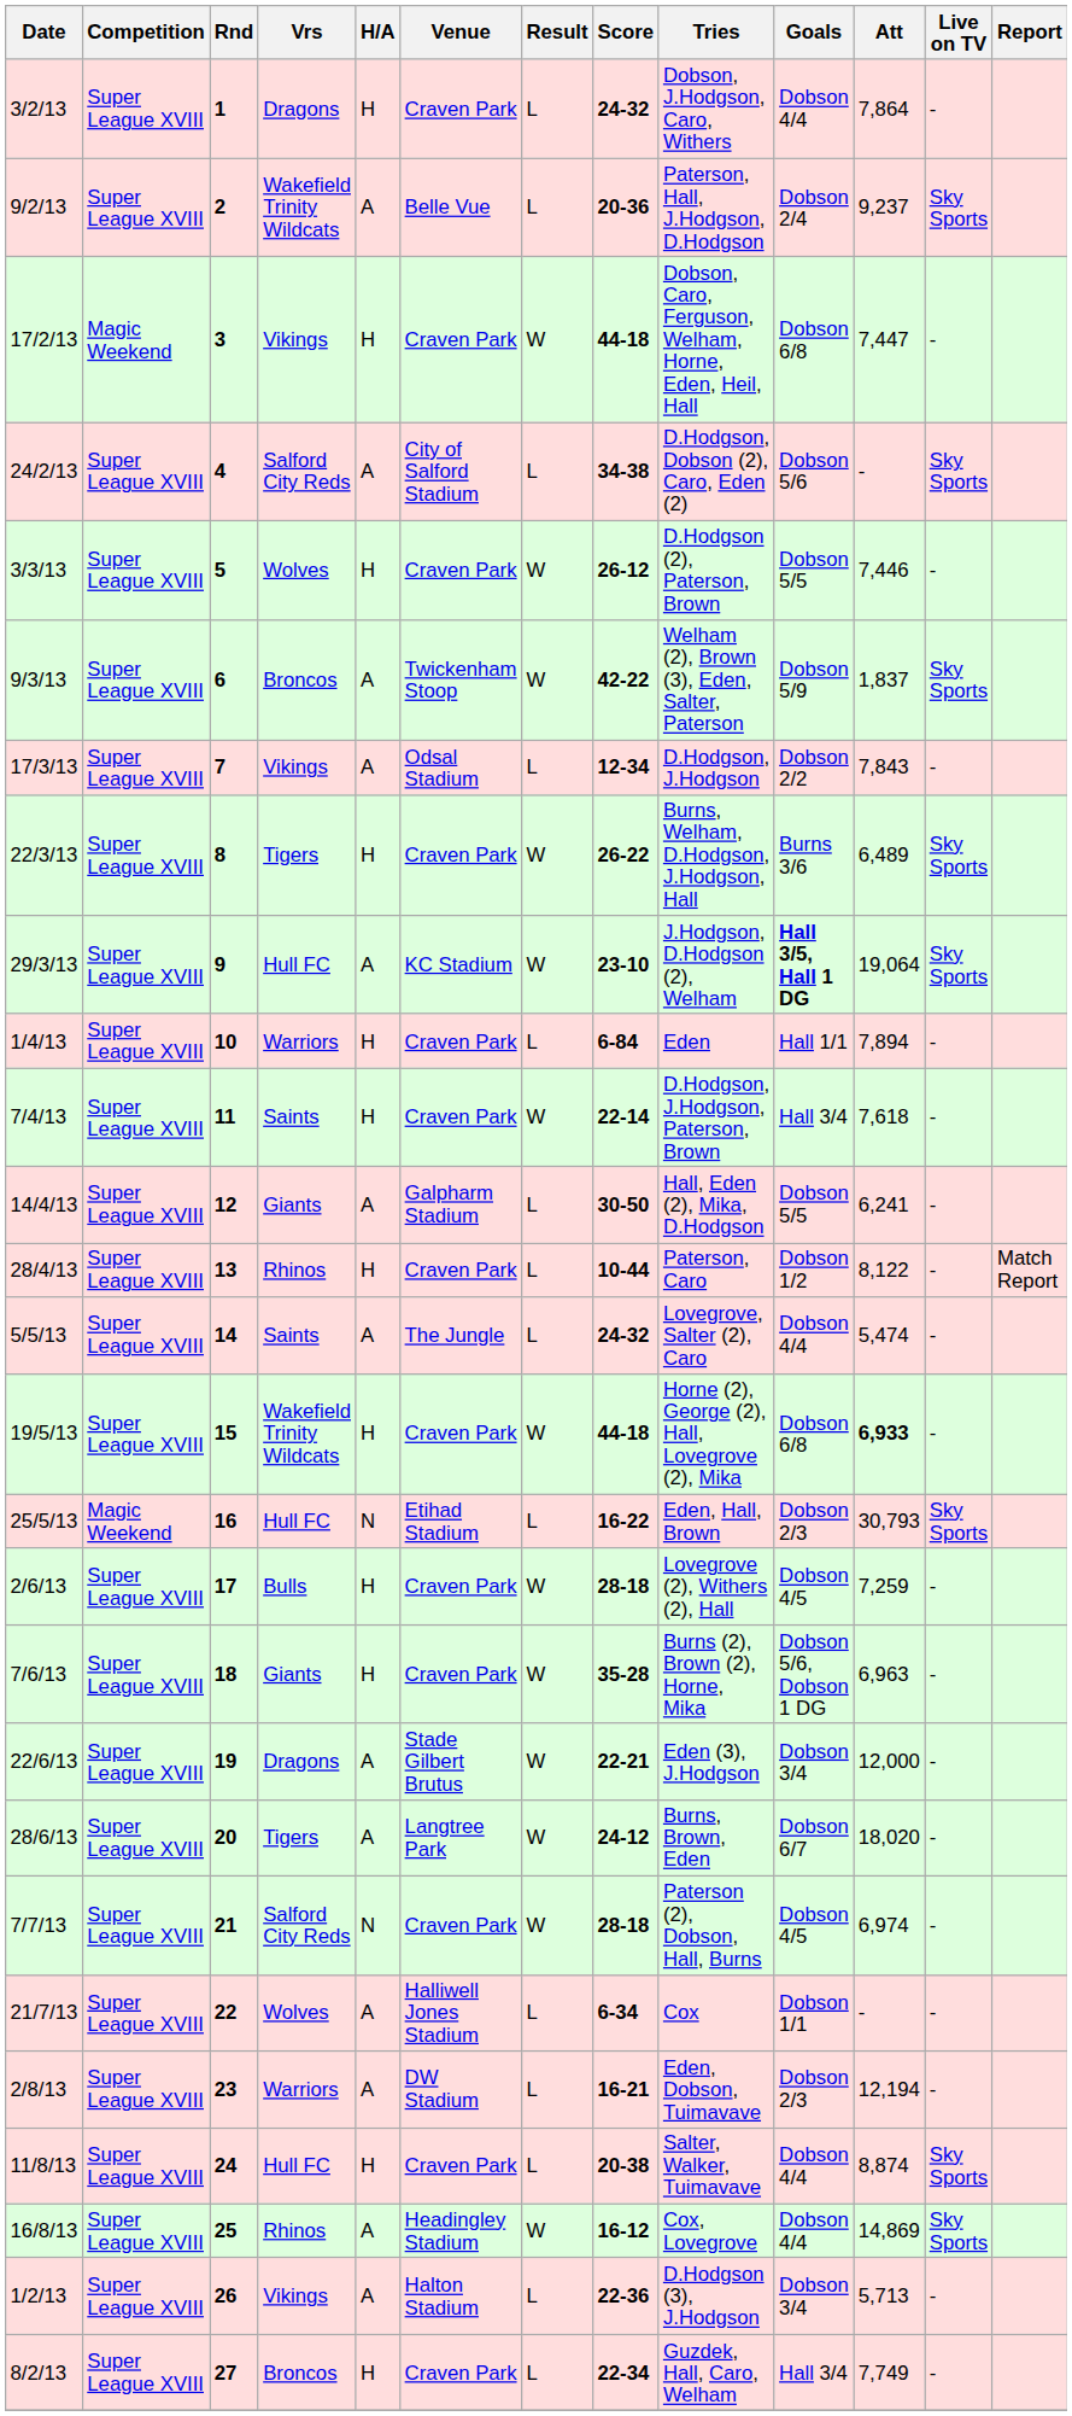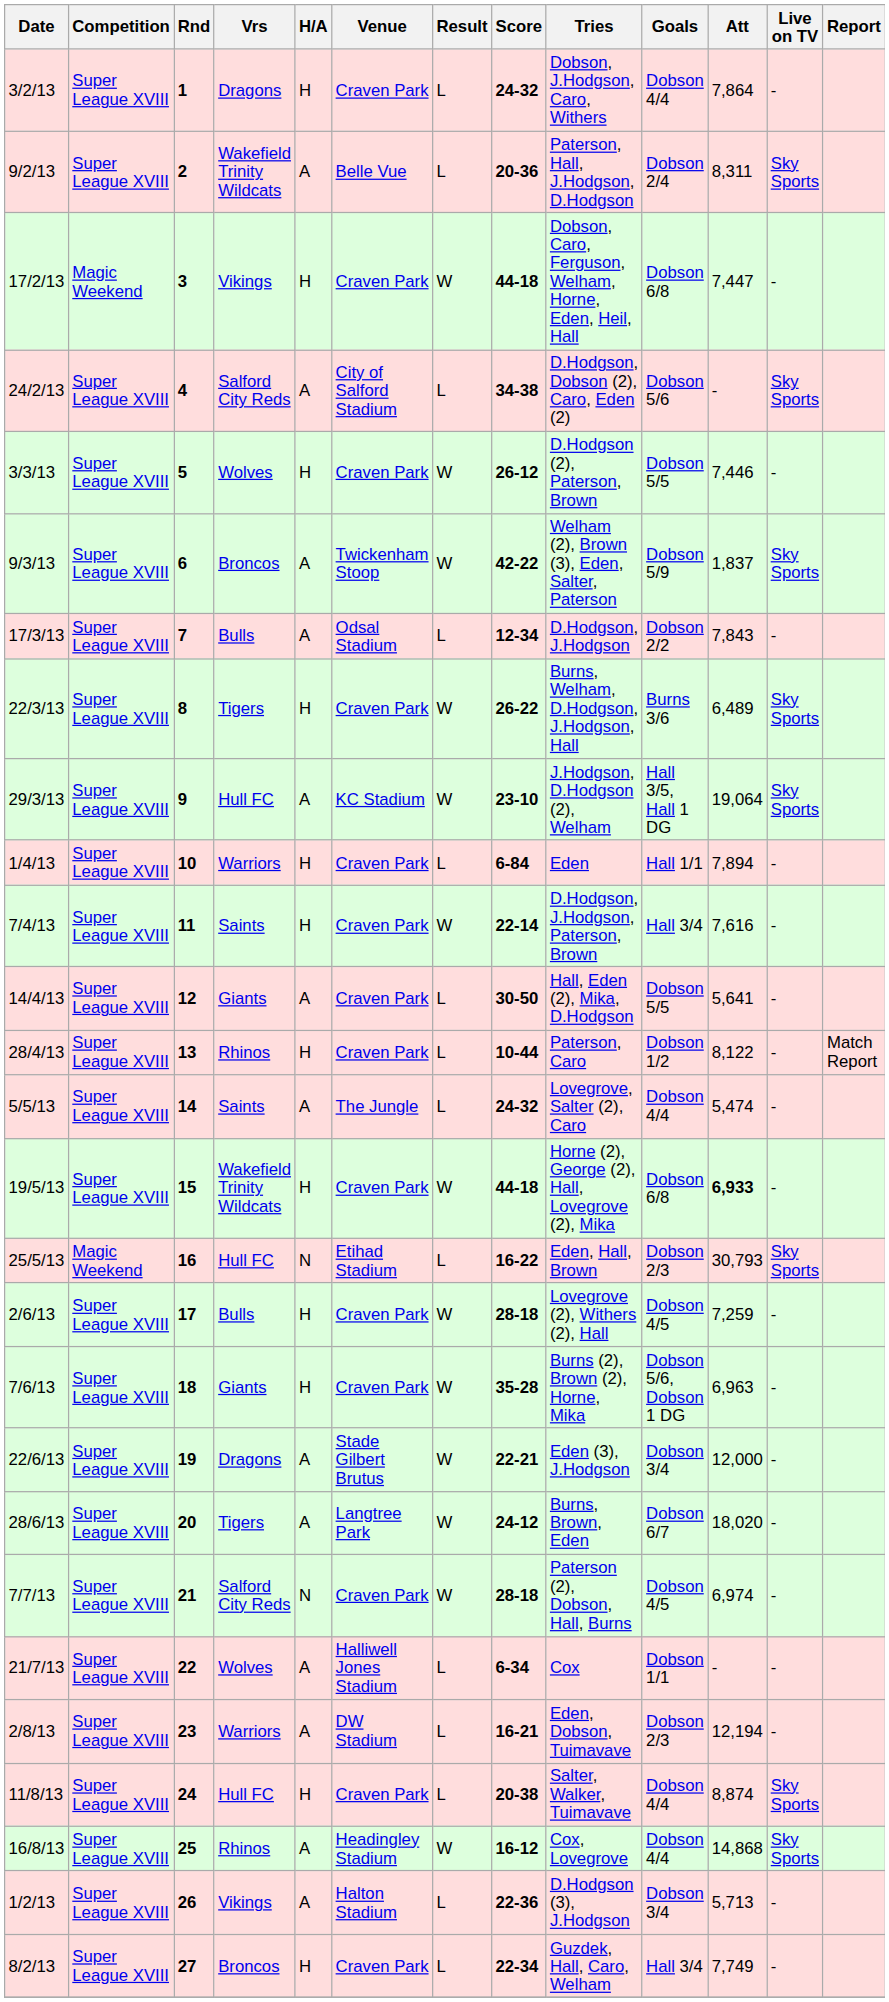9/2/13 | Att: 9,237 -> 8,311
17/3/13 | Vrs: Vikings -> Bulls
29/3/13 | Goals: bold -> normal
7/4/13 | Att: 7,618 -> 7,616
14/4/13 | Venue: Galpharm Stadium -> Craven Park
14/4/13 | Att: 6,241 -> 5,641
16/8/13 | Att: 14,869 -> 14,868
